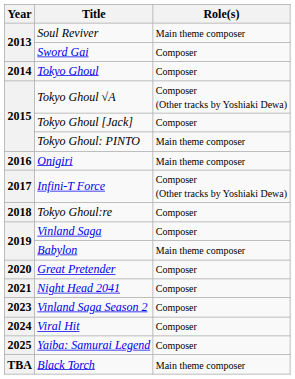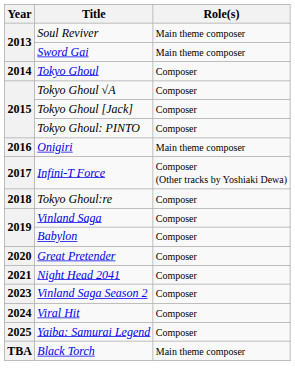Sword Gai | Role(s): Composer -> Main theme composer
Tokyo Ghoul √A | Role(s): Composer (Other tracks by Yoshiaki Dewa) -> Composer
Tokyo Ghoul: PINTO | Role(s): Main theme composer -> Composer
Babylon | Role(s): Main theme composer -> Composer
